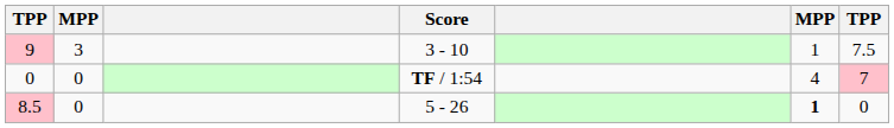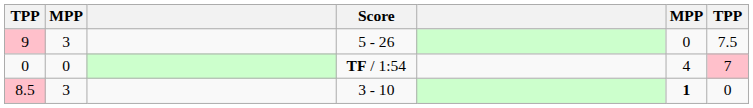9 | Score: 3 - 10 -> 5 - 26
9 | column 6: 1 -> 0
8.5 | column 2: 0 -> 3
8.5 | Score: 5 - 26 -> 3 - 10
